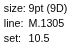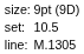rows swapped: set: <-> line:
